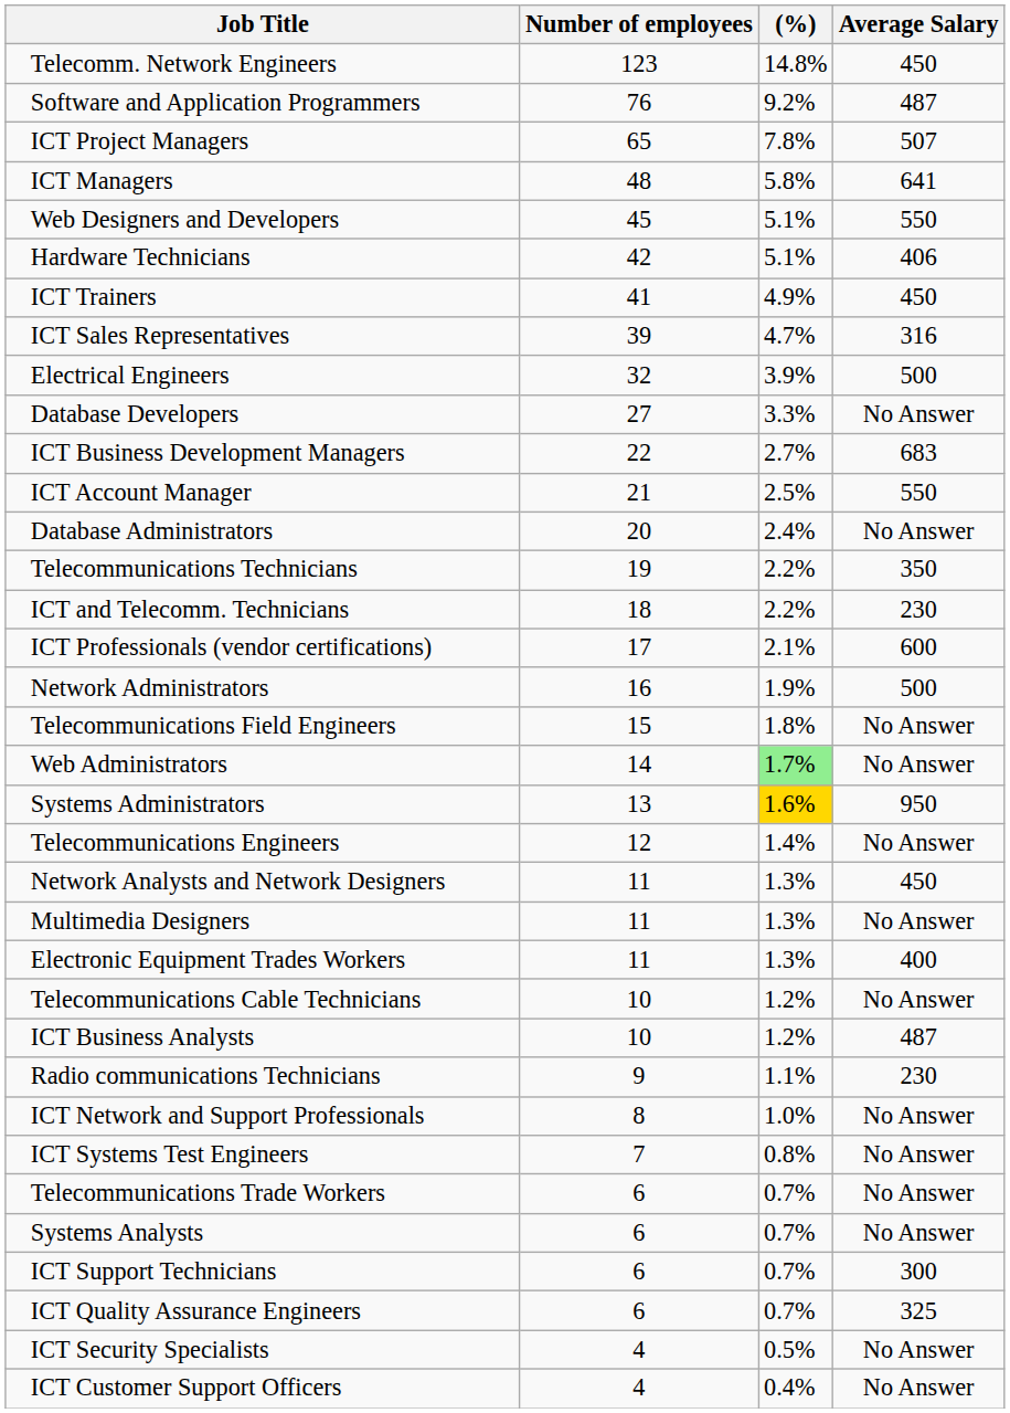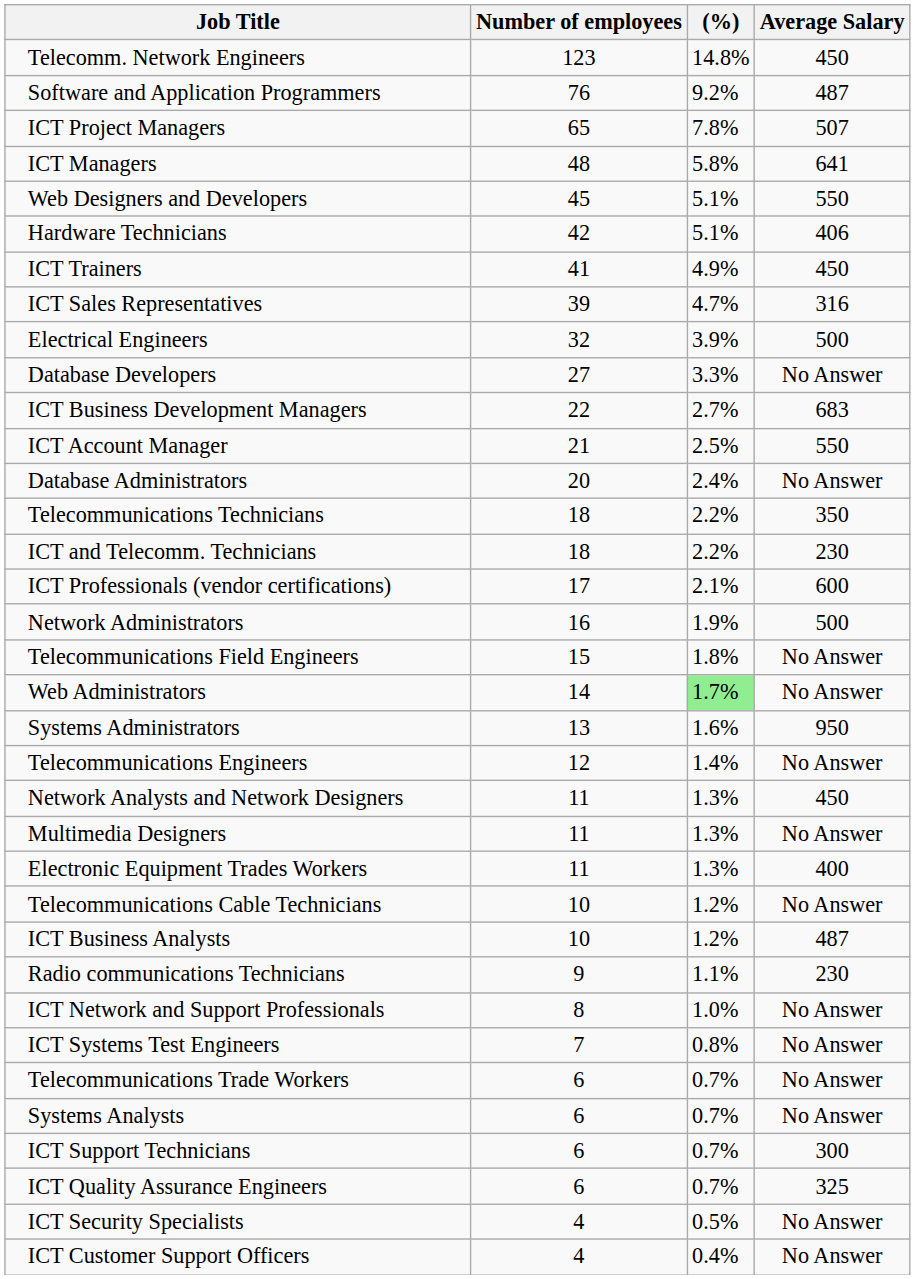Telecommunications Technicians | Number of employees: 19 -> 18
Systems Administrators | (%): gold background -> no background
